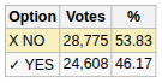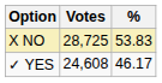X NO | Votes: 28,775 -> 28,725
